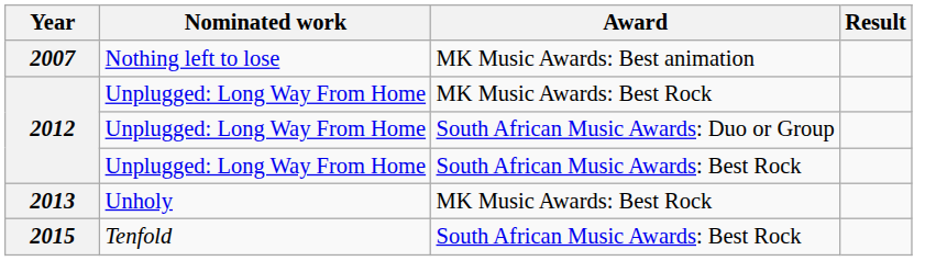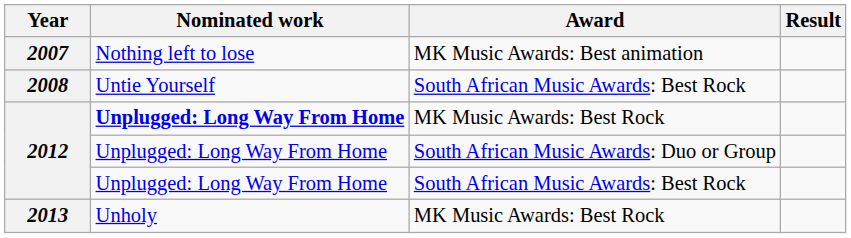+ row: 2008 | Untie Yourself | South African Music Awards: Best Rock
2012 / MK Music Awards: Best Rock | Nominated work: normal -> bold
- row: 2015 | Tenfold | South African Music Awards: Best Rock
